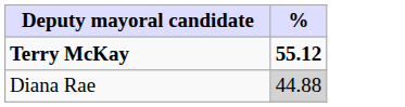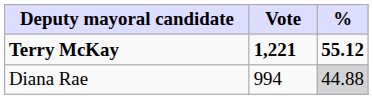+ column: Vote | 1,221 | 994
